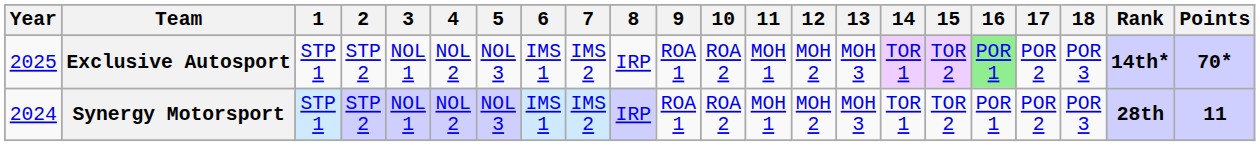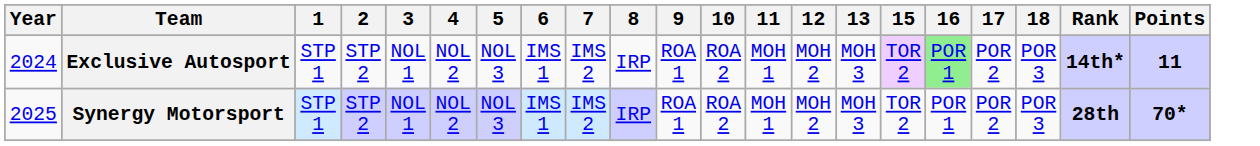- column: 14 | TOR 1 | TOR 1
Exclusive Autosport | Year: 2025 -> 2024
Exclusive Autosport | Points: 70* -> 11
Synergy Motorsport | Year: 2024 -> 2025
Synergy Motorsport | Points: 11 -> 70*
